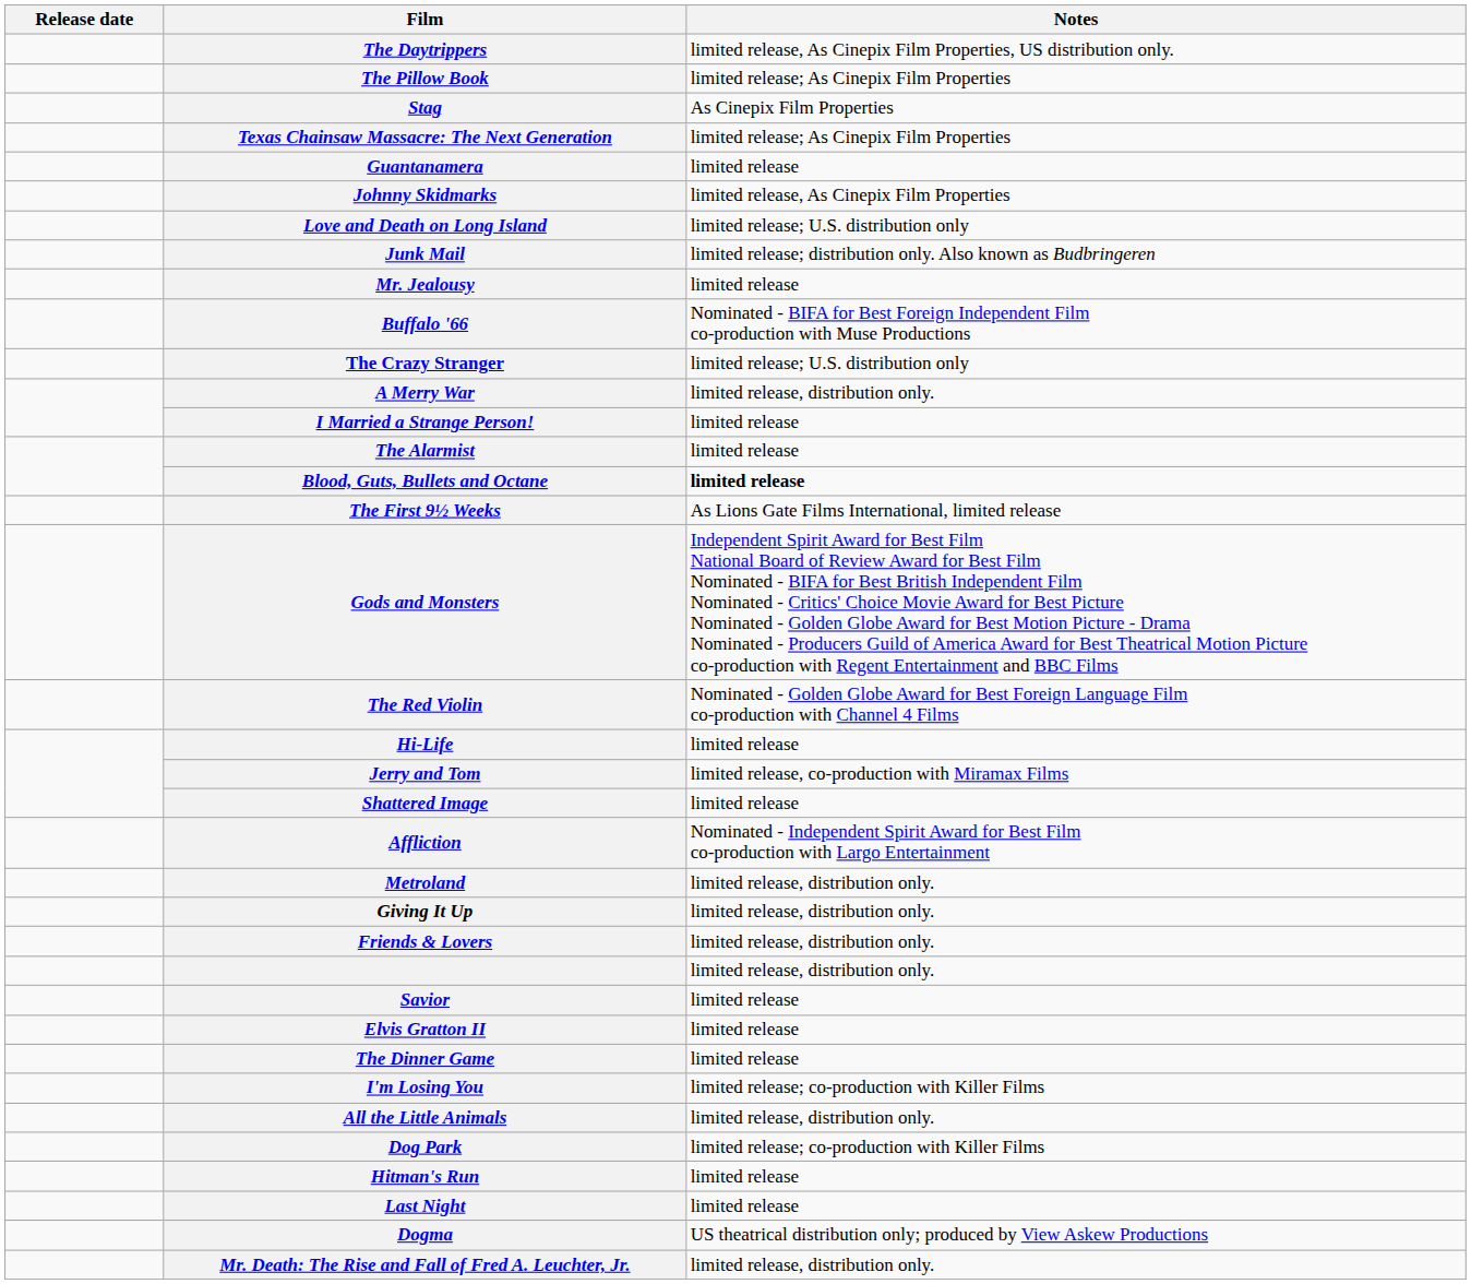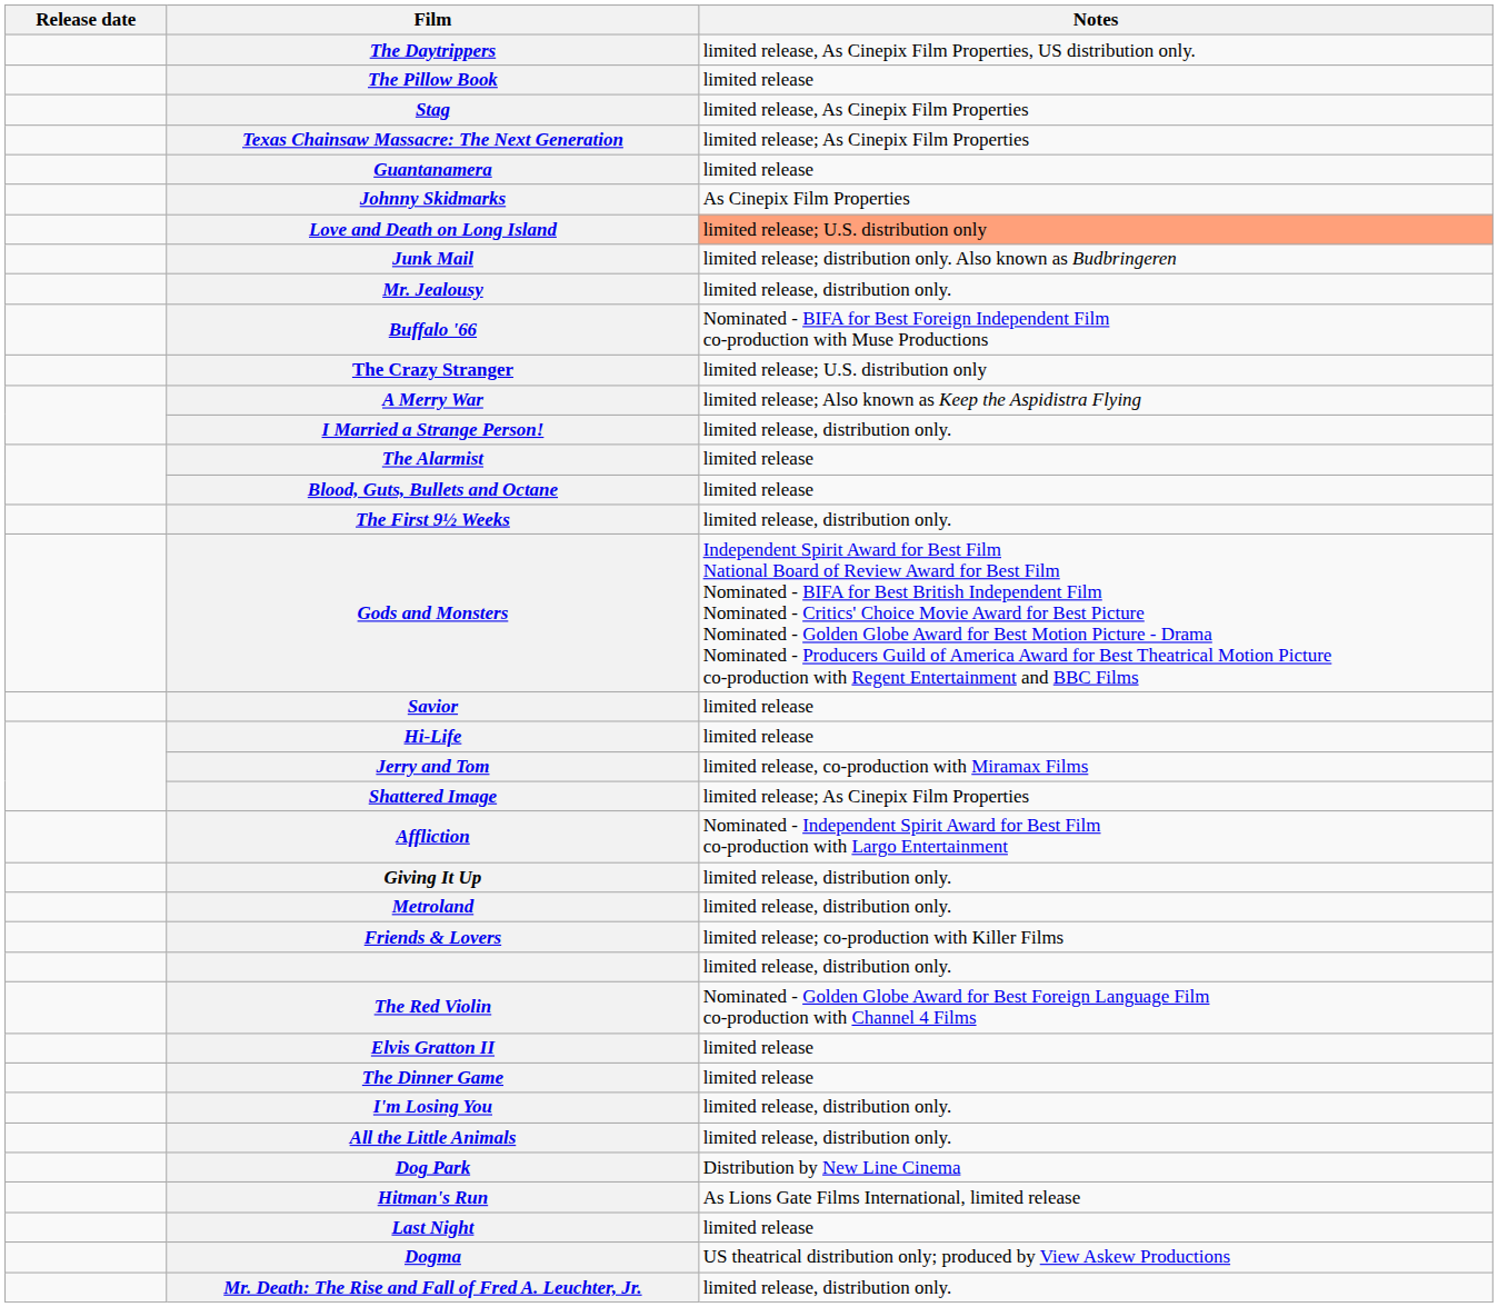The Pillow Book | Notes: limited release; As Cinepix Film Properties -> limited release
Stag | Notes: As Cinepix Film Properties -> limited release, As Cinepix Film Properties
Johnny Skidmarks | Notes: limited release, As Cinepix Film Properties -> As Cinepix Film Properties
Love and Death on Long Island | Notes: no background -> lightsalmon background
Mr. Jealousy | Notes: limited release -> limited release, distribution only.
A Merry War | Notes: limited release, distribution only. -> limited release; Also known as Keep the Aspidistra Flying
I Married a Strange Person! | Notes: limited release -> limited release, distribution only.
Blood, Guts, Bullets and Octane | Notes: bold -> normal
The First 9½ Weeks | Notes: As Lions Gate Films International, limited release -> limited release, distribution only.
rows swapped: Savior <-> The Red Violin
Shattered Image | Notes: limited release -> limited release; As Cinepix Film Properties
rows swapped: Giving It Up <-> Metroland
Friends & Lovers | Notes: limited release, distribution only. -> limited release; co-production with Killer Films
I'm Losing You | Notes: limited release; co-production with Killer Films -> limited release, distribution only.
Dog Park | Notes: limited release; co-production with Killer Films -> Distribution by New Line Cinema
Hitman's Run | Notes: limited release -> As Lions Gate Films International, limited release
